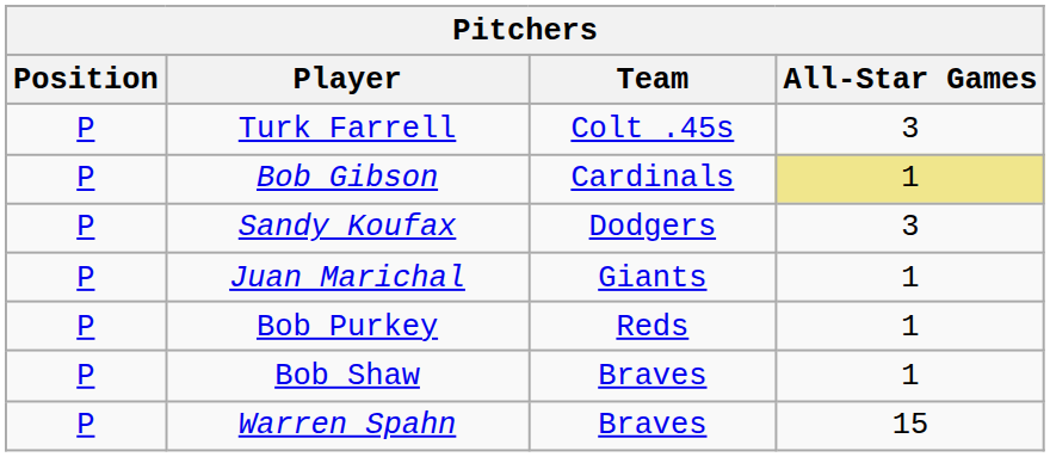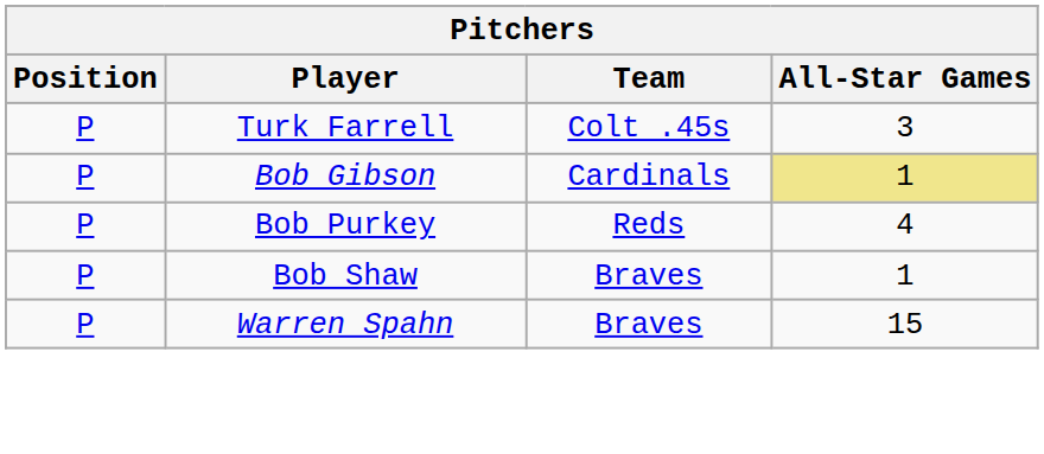- row: P | Sandy Koufax | Dodgers | 3
- row: P | Juan Marichal | Giants | 1
Bob Purkey | All-Star Games: 1 -> 4
